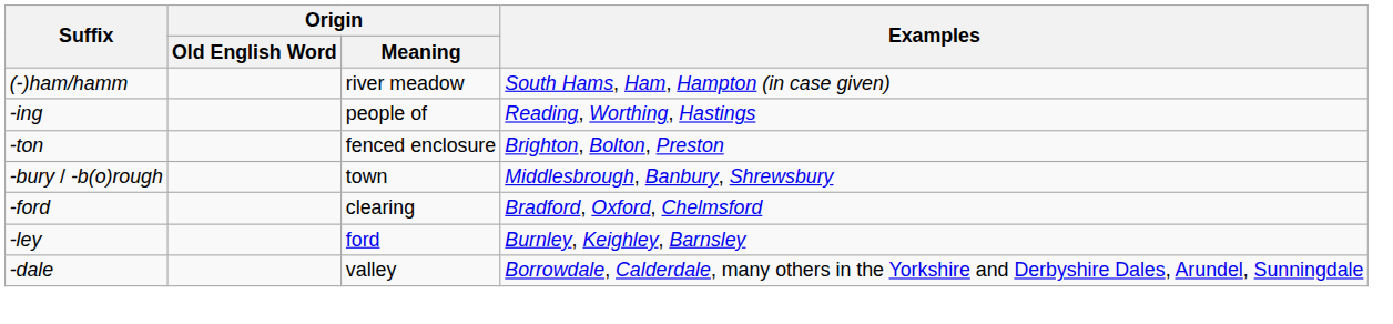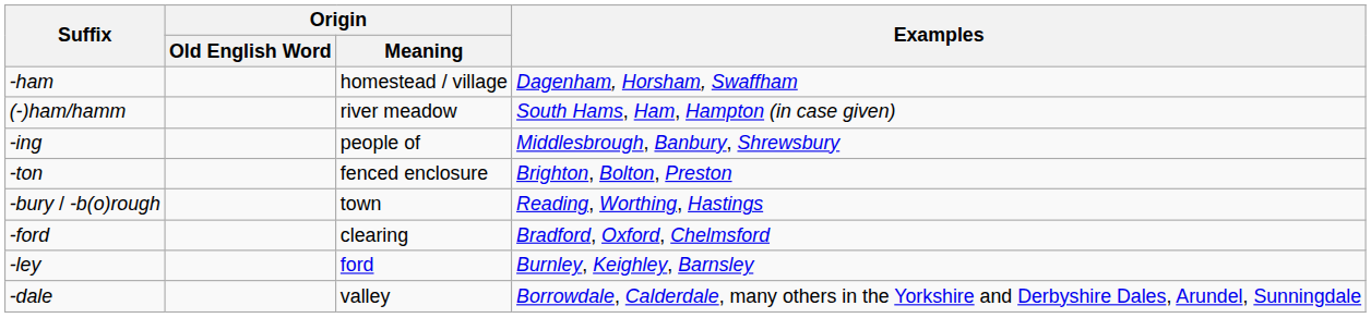+ row: -ham | homestead / village | Dagenham, Horsham, Swaffham
-ing | Examples: Reading, Worthing, Hastings -> Middlesbrough, Banbury, Shrewsbury
-bury / -b(o)rough | Examples: Middlesbrough, Banbury, Shrewsbury -> Reading, Worthing, Hastings
